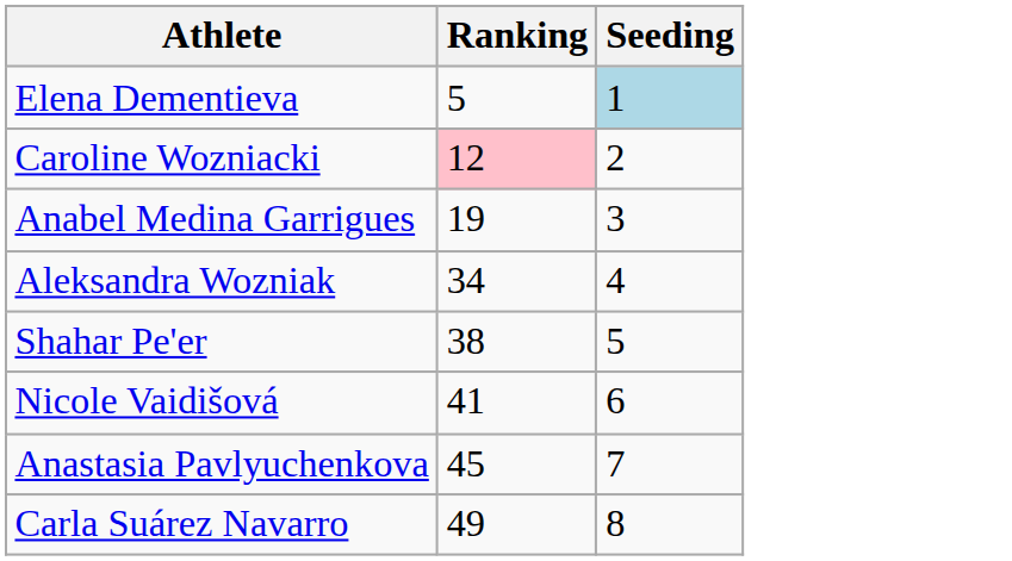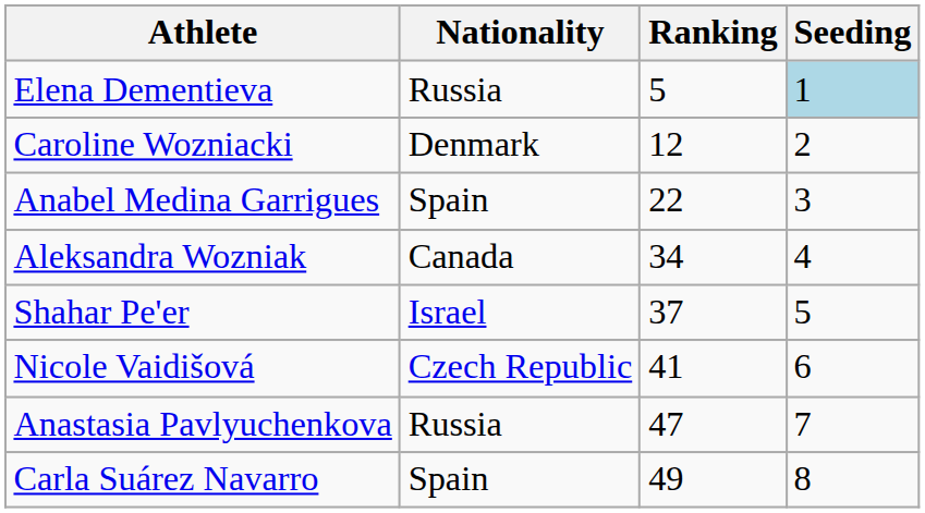+ column: Nationality | Russia | Denmark | Spain | Canada | Israel | Czech Republic | Russia | Spain
Caroline Wozniacki | Ranking: pink background -> no background
Anabel Medina Garrigues | Ranking: 19 -> 22
Shahar Pe'er | Ranking: 38 -> 37
Anastasia Pavlyuchenkova | Ranking: 45 -> 47
